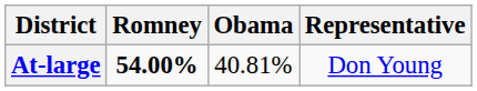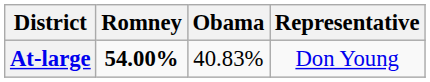At-large | Obama: 40.81% -> 40.83%
